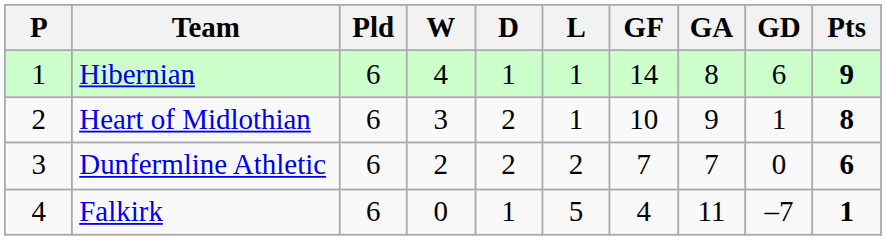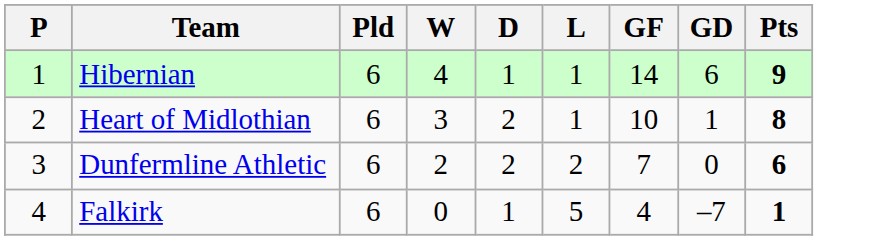- column: GA | 8 | 9 | 7 | 11
